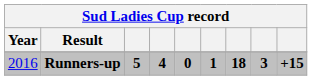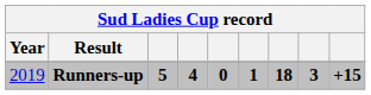Runners-up | Year: 2016 -> 2019
